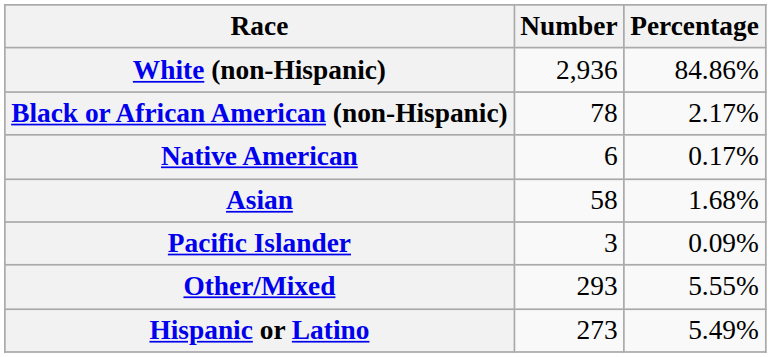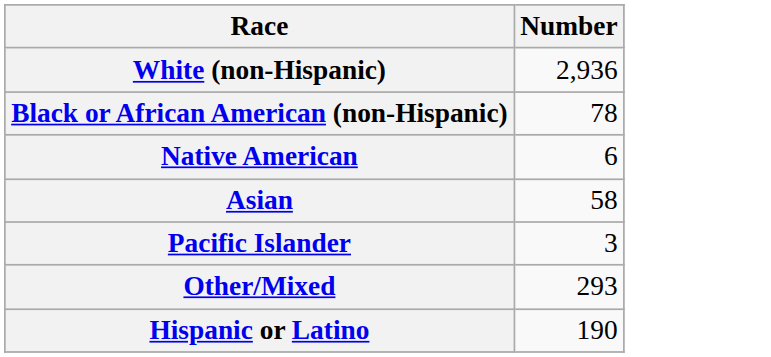- column: Percentage | 84.86% | 2.17% | 0.17% | 1.68% | 0.09% | 5.55% | 5.49%
Hispanic or Latino | Number: 273 -> 190
